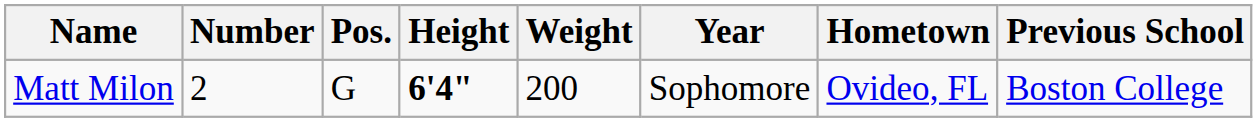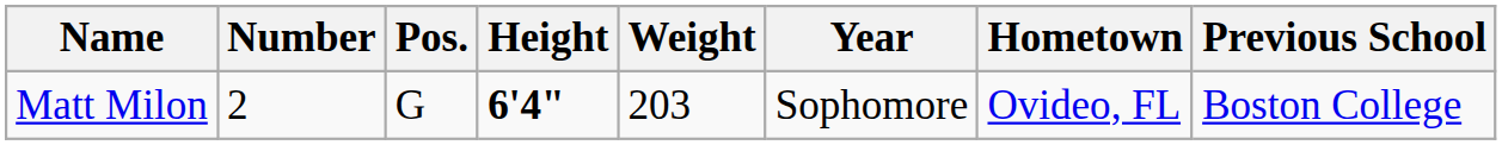Matt Milon | Weight: 200 -> 203
